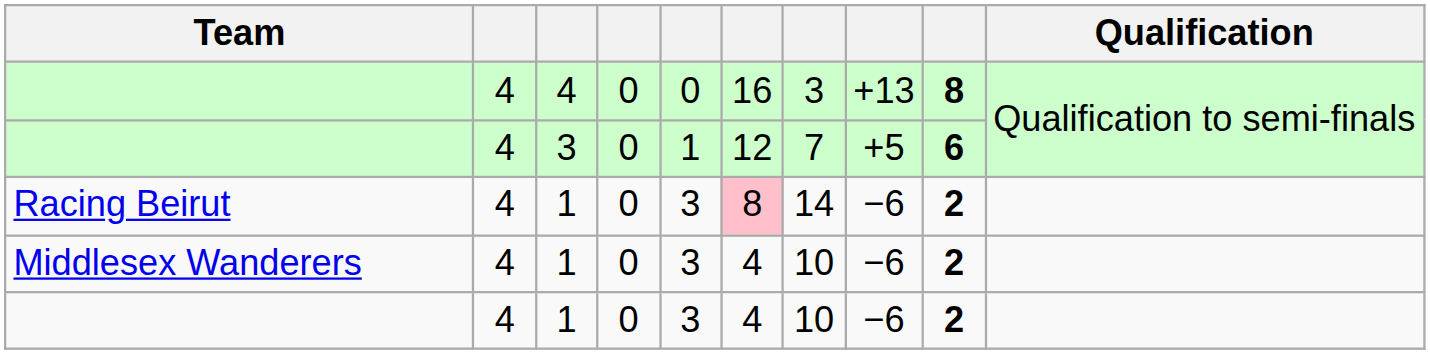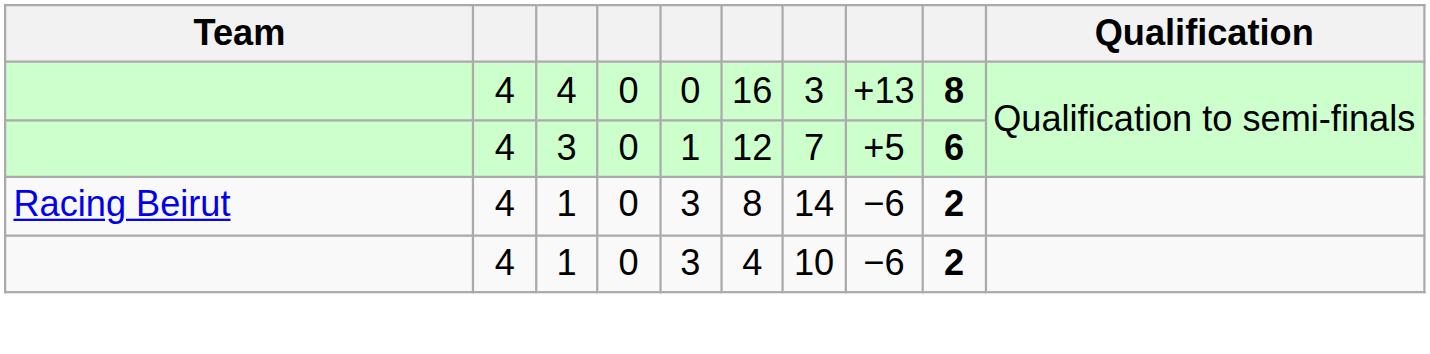Racing Beirut | column 6: pink background -> no background
- row: Middlesex Wanderers | 4 | 1 | 0 | 3 | 4 | 10 | −6 | 2
